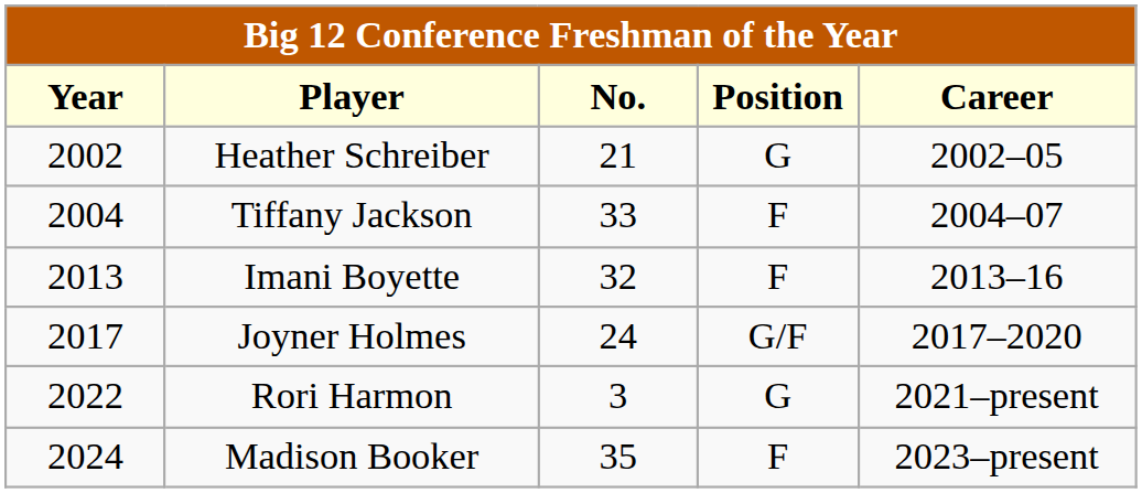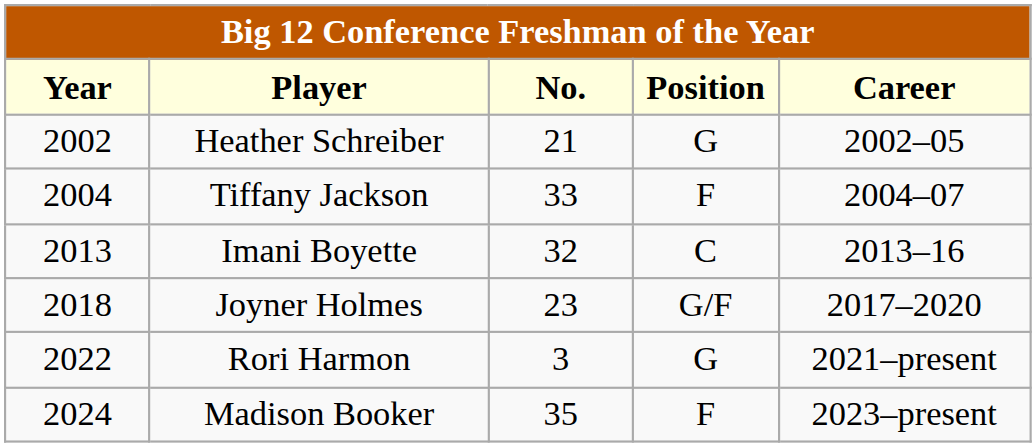Imani Boyette | Position: F -> C
Joyner Holmes | Year: 2017 -> 2018
Joyner Holmes | No.: 24 -> 23
